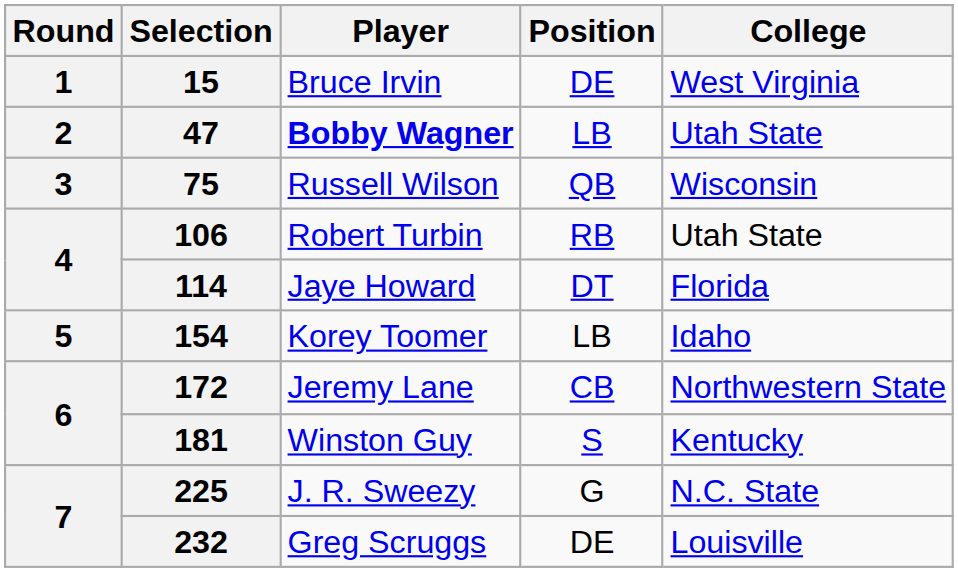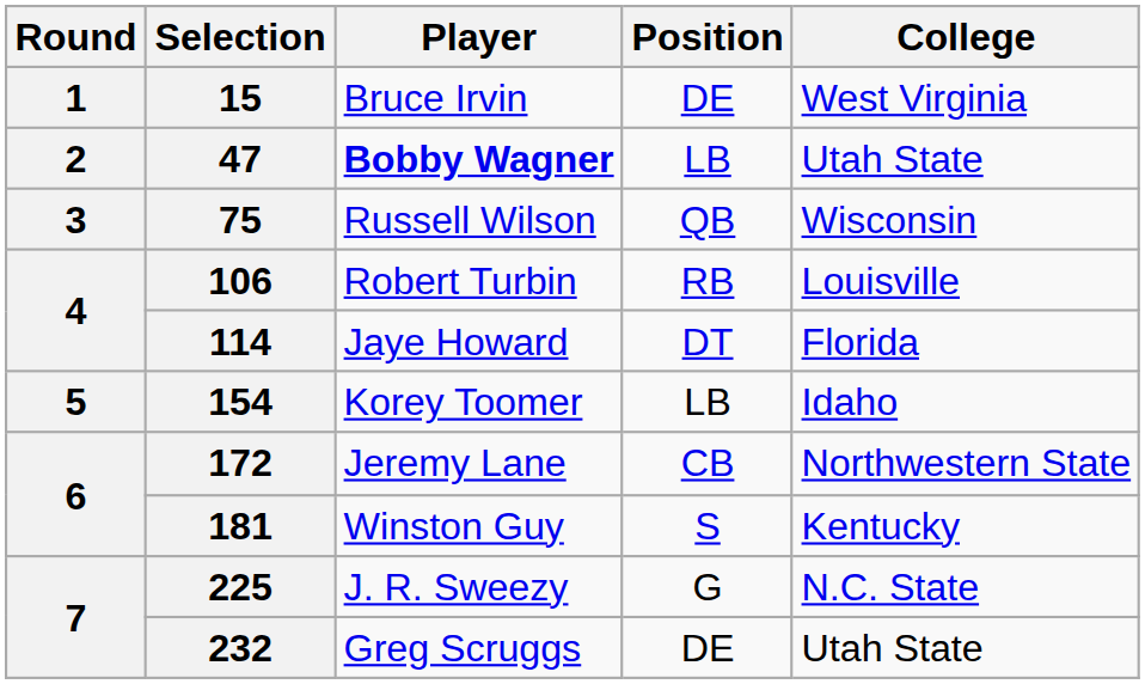106 | College: Utah State -> Louisville
232 | College: Louisville -> Utah State
